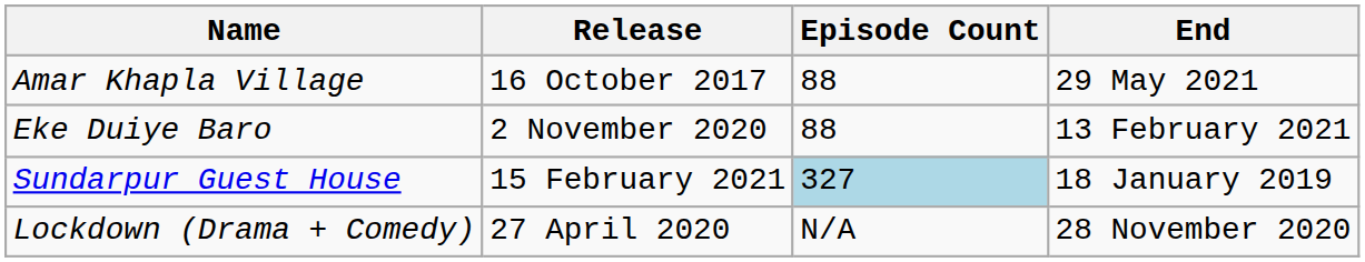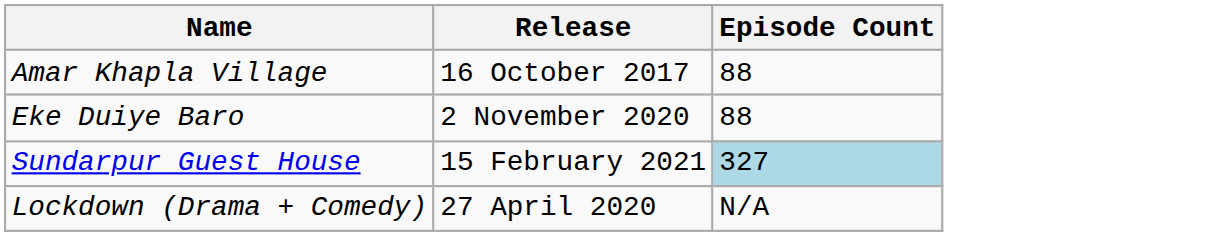- column: End | 29 May 2021 | 13 February 2021 | 18 January 2019 | 28 November 2020
